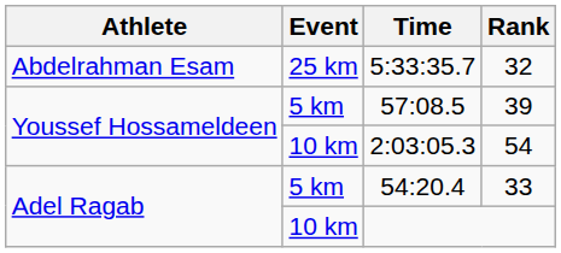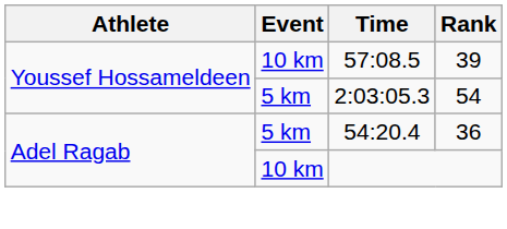- row: Abdelrahman Esam | 25 km | 5:33:35.7 | 32
57:08.5 | Event: 5 km -> 10 km
2:03:05.3 | Event: 10 km -> 5 km
54:20.4 | Rank: 33 -> 36
